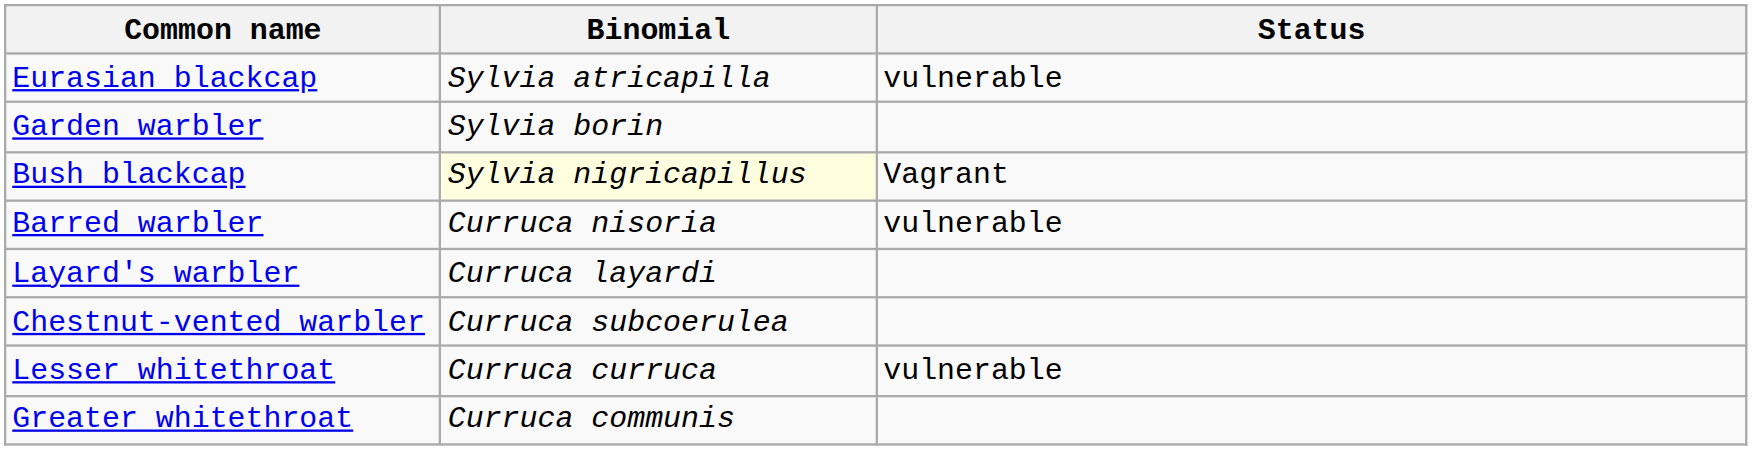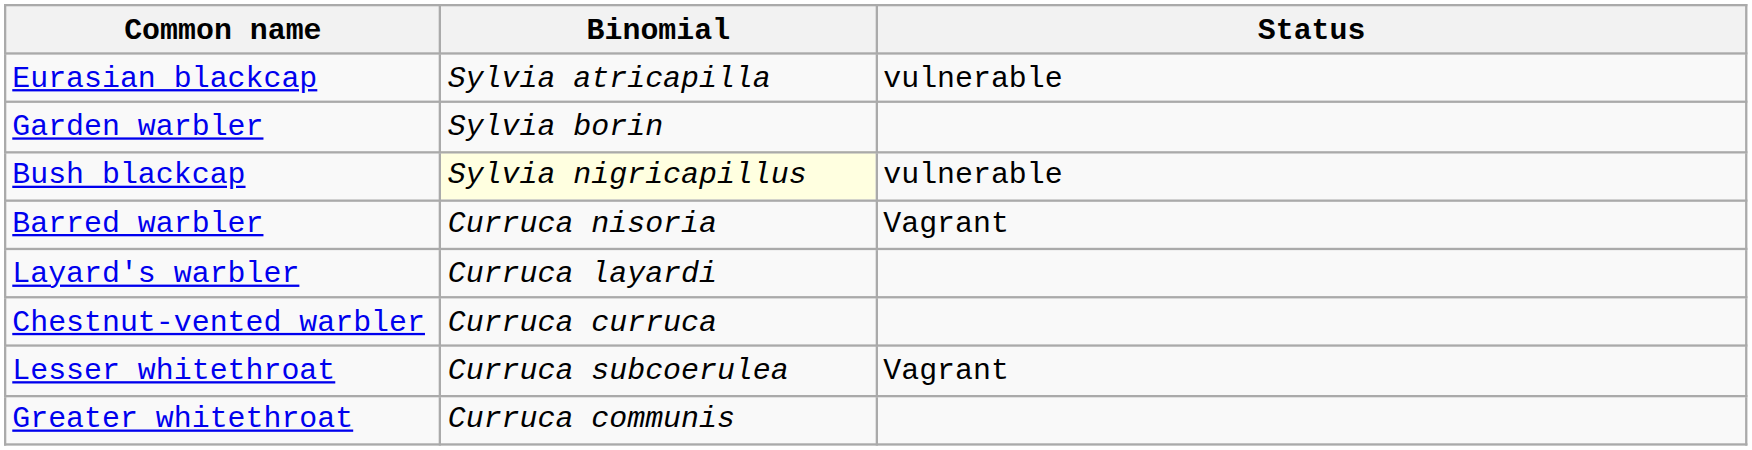Bush blackcap | Status: Vagrant -> vulnerable
Barred warbler | Status: vulnerable -> Vagrant
Chestnut-vented warbler | Binomial: Curruca subcoerulea -> Curruca curruca
Lesser whitethroat | Binomial: Curruca curruca -> Curruca subcoerulea
Lesser whitethroat | Status: vulnerable -> Vagrant
